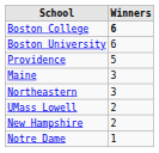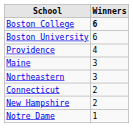Providence | Winners: 5 -> 4
+ row: Connecticut | 2
- row: UMass Lowell | 2
